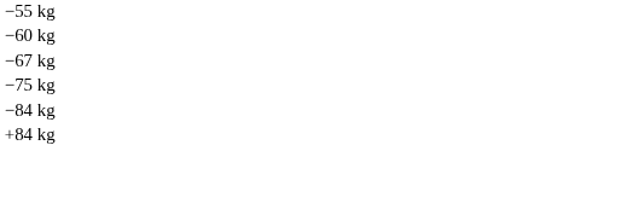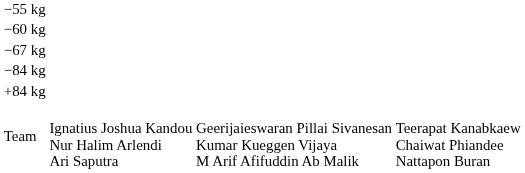- row: −75 kg
+ row: Team | Ignatius Joshua Kandou Nur Halim Arlendi Ari Saputra | Geerijaieswaran Pillai Sivanesan Kumar Kueggen Vijaya M Arif Afifuddin Ab Malik | Teerapat Kanabkaew Chaiwat Phiandee Nattapon Buran
